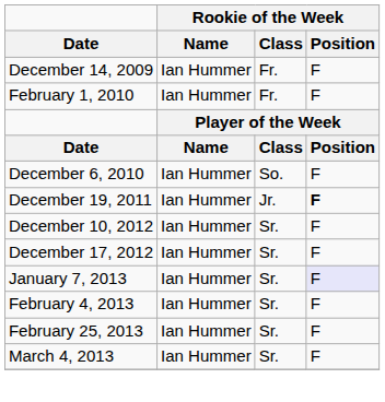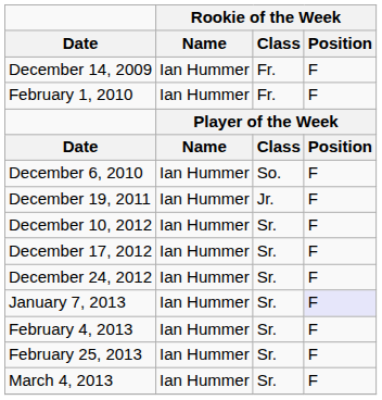December 19, 2011 | Rookie of the Week / Position: bold -> normal
+ row: December 24, 2012 | Ian Hummer | Sr. | F
